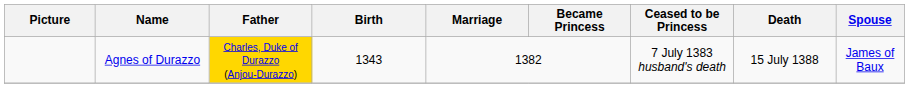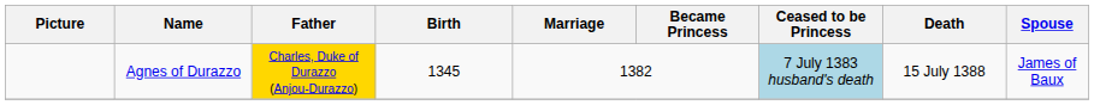Agnes of Durazzo | Birth: 1343 -> 1345
Agnes of Durazzo | Ceased to be Princess: no background -> lightblue background
